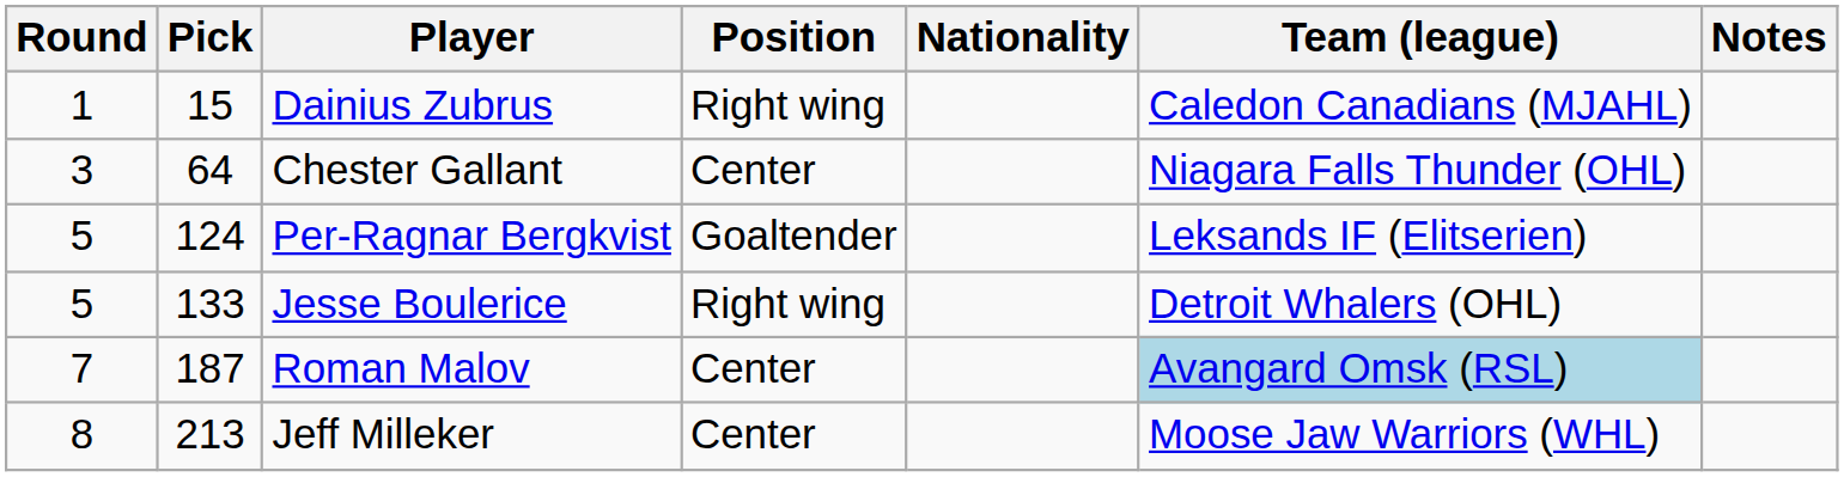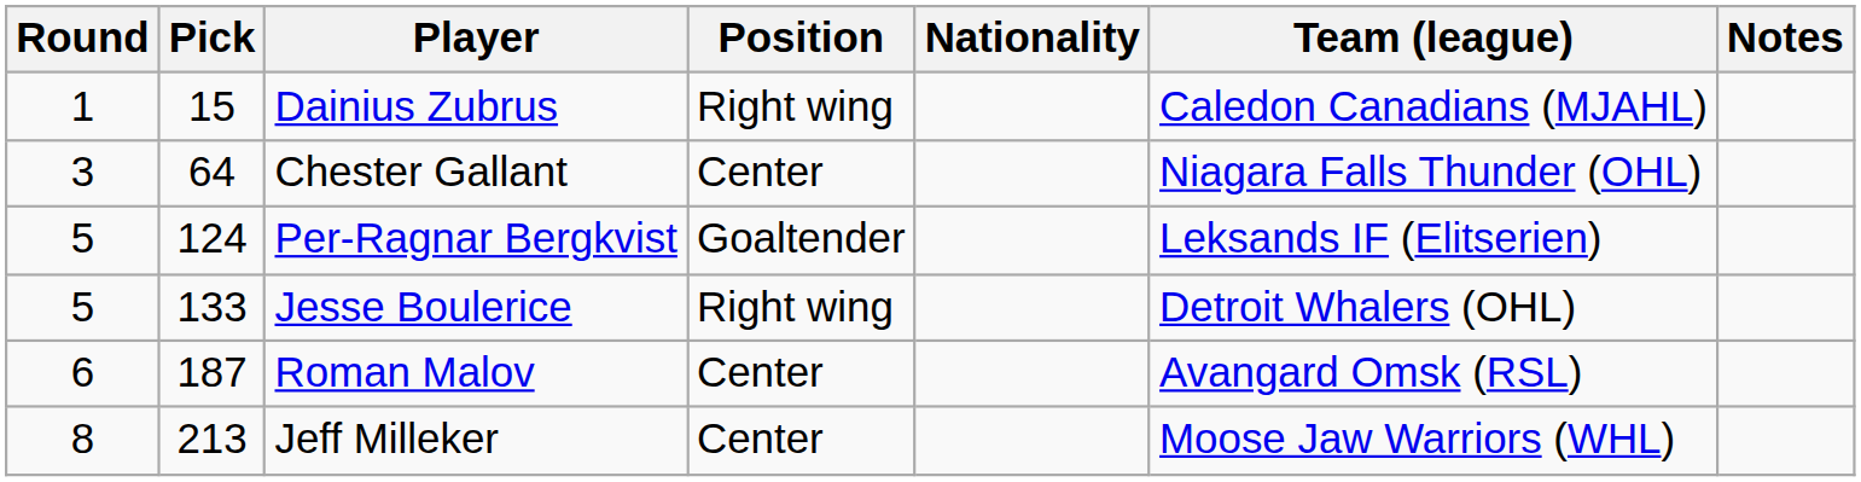Roman Malov | Round: 7 -> 6
Roman Malov | Team (league): lightblue background -> no background
